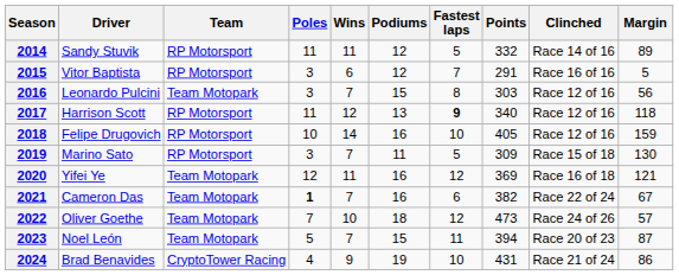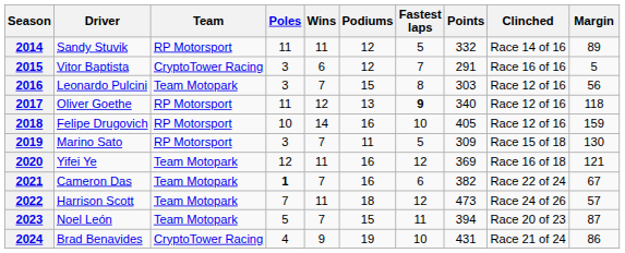2015 | Team: RP Motorsport -> CryptoTower Racing
2017 | Driver: Harrison Scott -> Oliver Goethe
2022 | Driver: Oliver Goethe -> Harrison Scott
2022 | Wins: 10 -> 11
